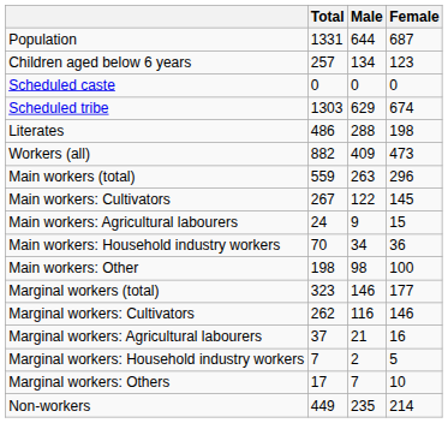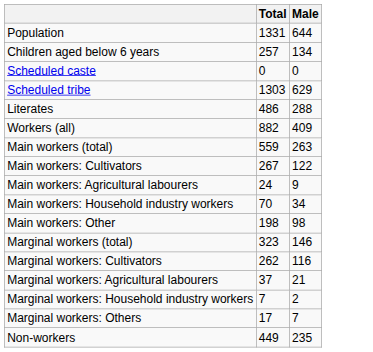- column: Female | 687 | 123 | 0 | 674 | 198 | 473 | 296 | 145 | 15 | 36 | 100 | 177 | 146 | 16 | 5 | 10 | 214
